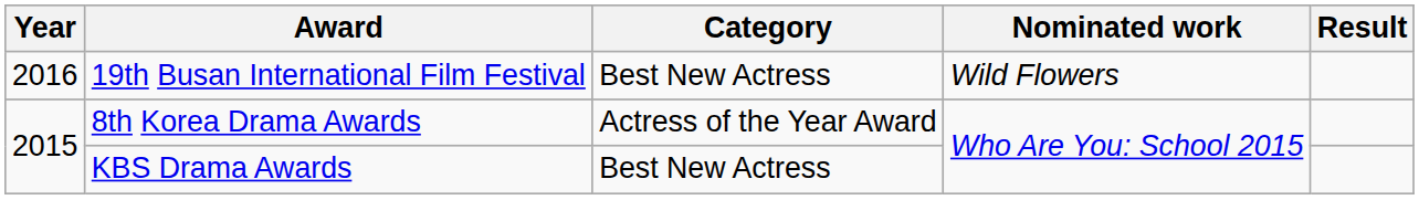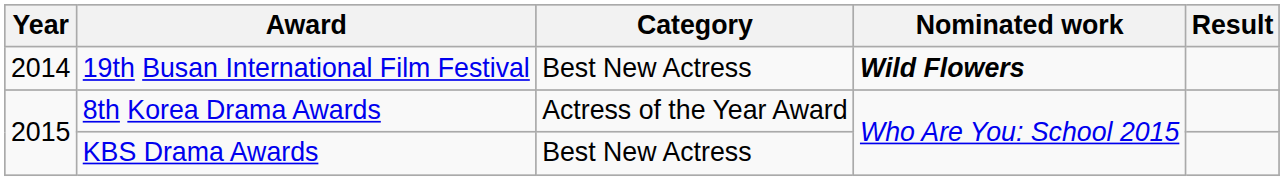19th Busan International Film Festival | Year: 2016 -> 2014
19th Busan International Film Festival | Nominated work: normal -> bold
